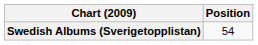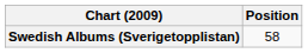Swedish Albums (Sverigetopplistan) | Position: 54 -> 58
